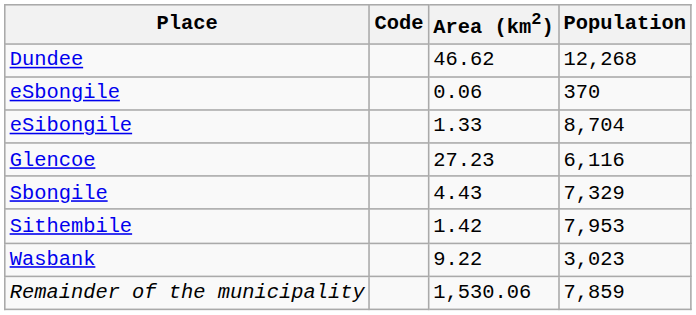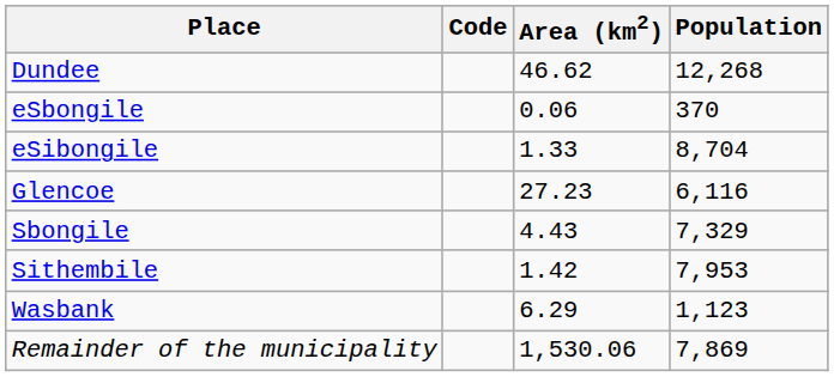Wasbank | Area (km2): 9.22 -> 6.29
Wasbank | Population: 3,023 -> 1,123
Remainder of the municipality | Population: 7,859 -> 7,869
